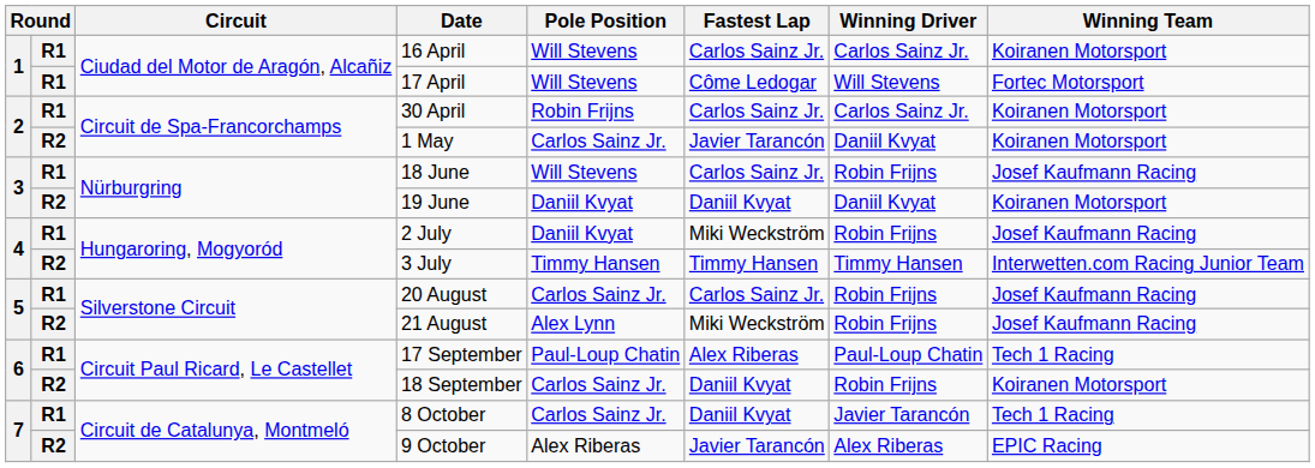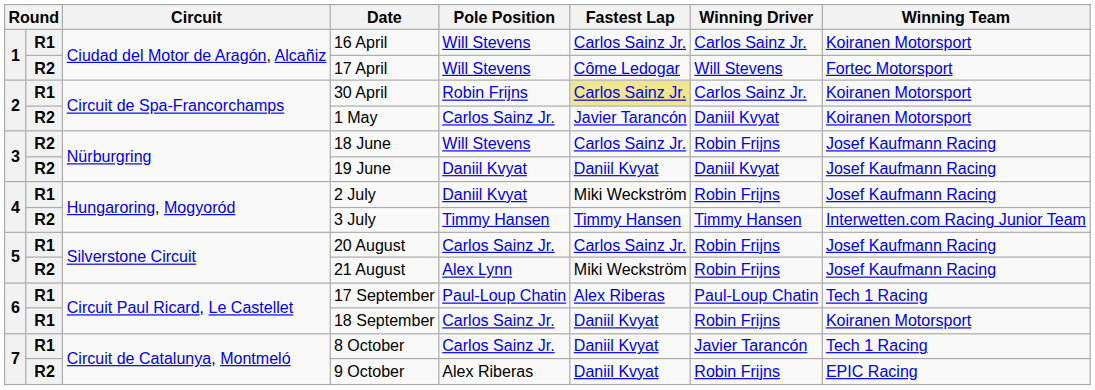17 April | column 2: R1 -> R2
30 April | Fastest Lap: no background -> khaki background
18 June | column 2: R1 -> R2
19 June | Winning Team: Koiranen Motorsport -> Josef Kaufmann Racing
18 September | column 2: R2 -> R1
9 October | Fastest Lap: Javier Tarancón -> Daniil Kvyat
9 October | Winning Driver: Alex Riberas -> Robin Frijns
